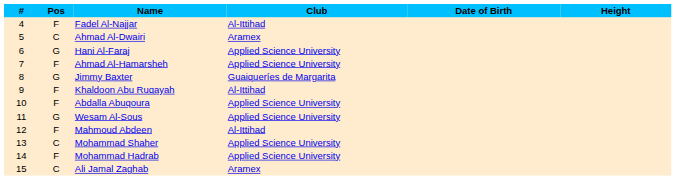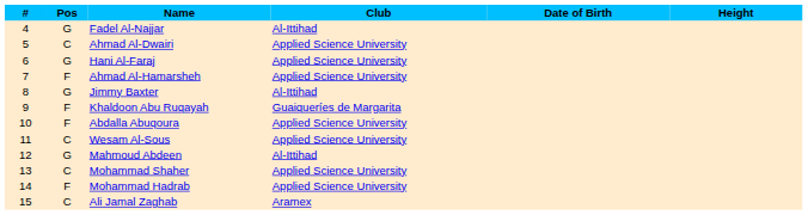Fadel Al-Najjar | Pos: F -> G
Ahmad Al-Dwairi | Club: Aramex -> Applied Science University
Jimmy Baxter | Club: Guaiqueríes de Margarita -> Al-Ittihad
Khaldoon Abu Ruqayah | Club: Al-Ittihad -> Guaiqueríes de Margarita
Wesam Al-Sous | Pos: G -> C
Mahmoud Abdeen | Pos: F -> G
